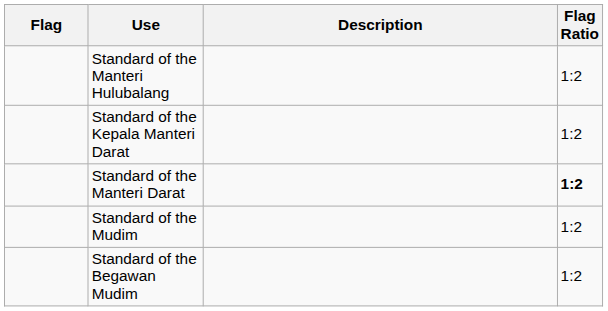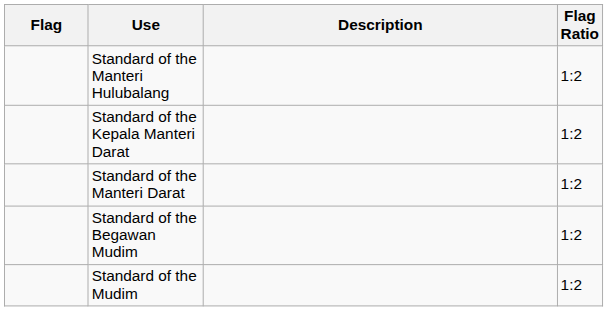Standard of the Manteri Darat | Flag Ratio: bold -> normal
rows swapped: Standard of the Mudim <-> Standard of the Begawan Mudim
